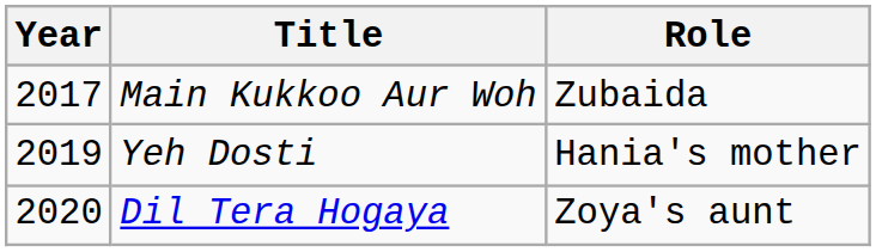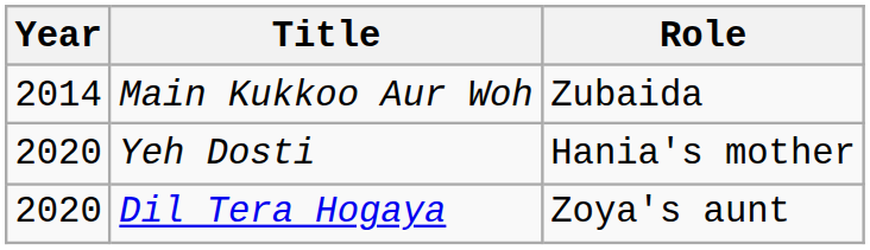Main Kukkoo Aur Woh | Year: 2017 -> 2014
Yeh Dosti | Year: 2019 -> 2020
